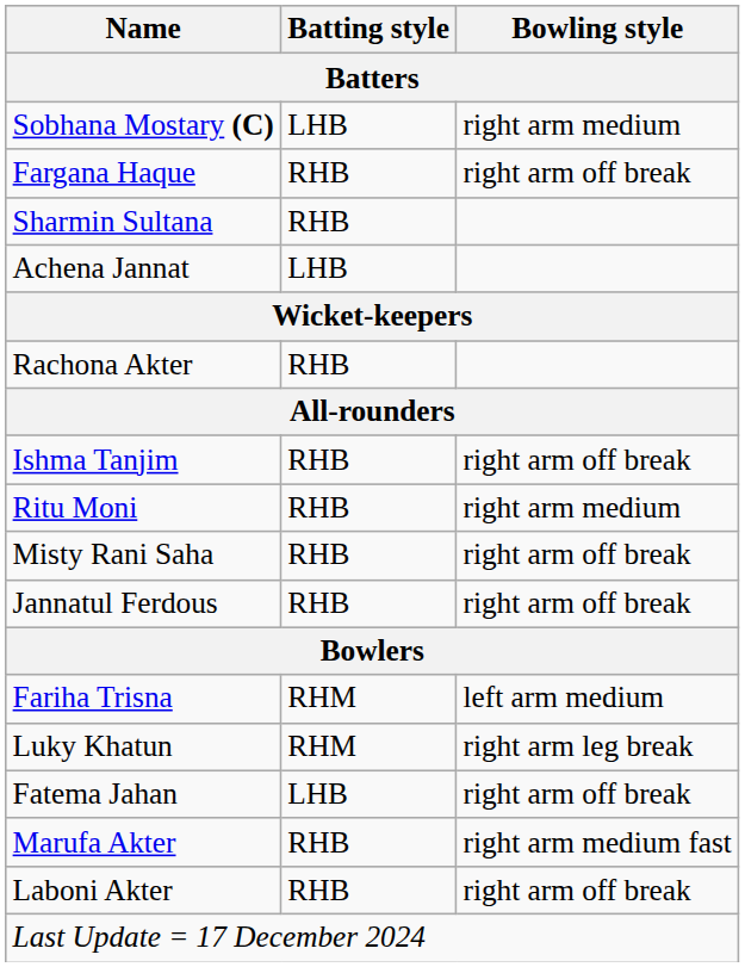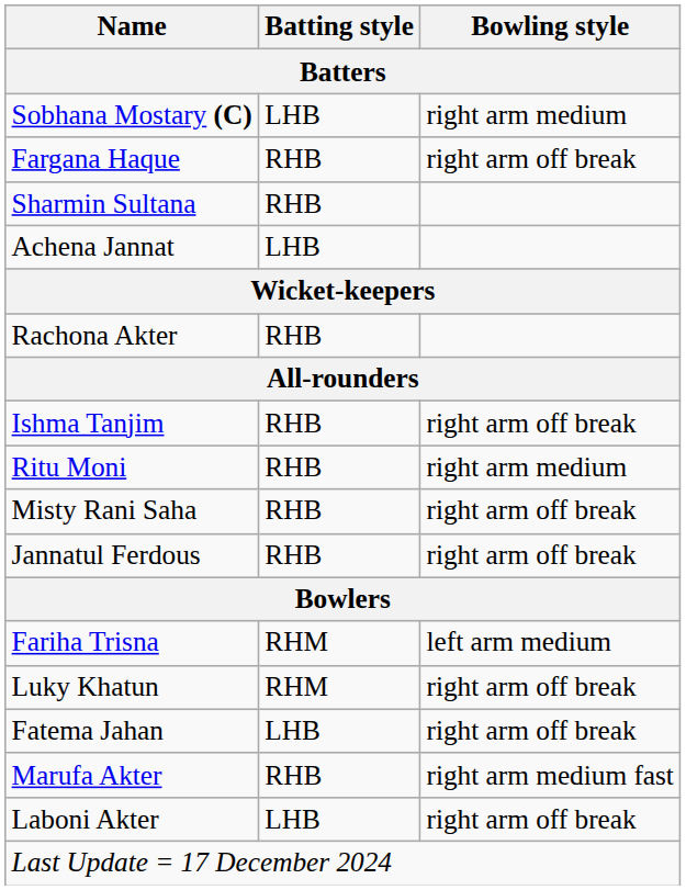Luky Khatun | Bowling style: right arm leg break -> right arm off break
Laboni Akter | Batting style: RHB -> LHB
